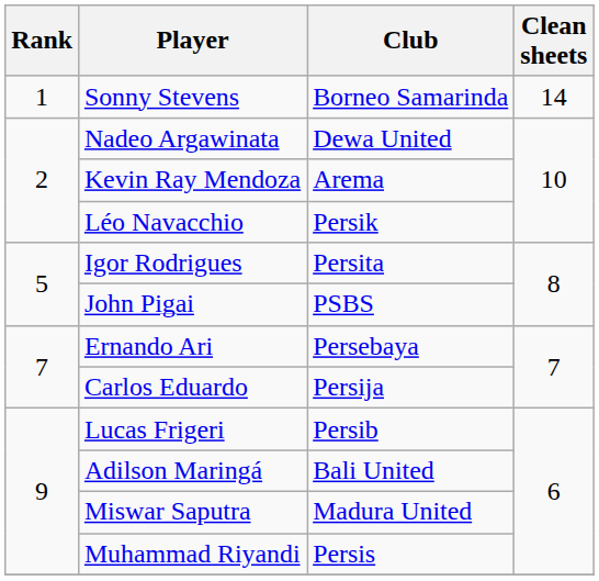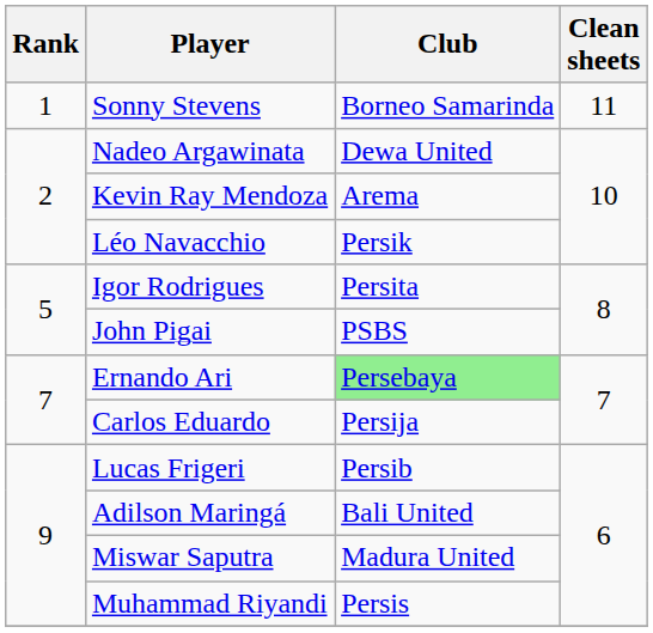Sonny Stevens | Clean sheets: 14 -> 11
Ernando Ari | Club: no background -> lightgreen background
